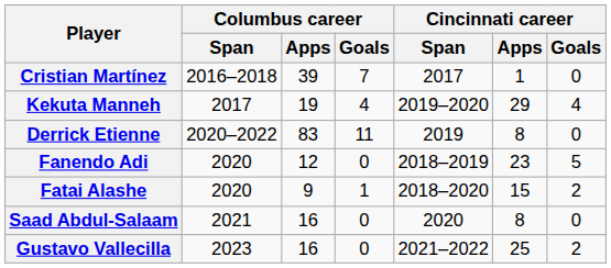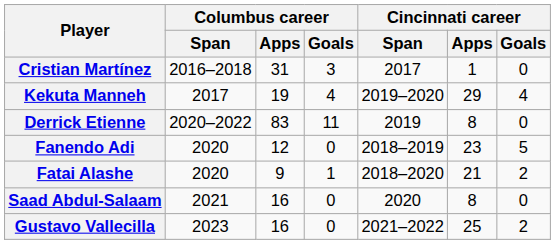Cristian Martínez | Columbus career / Apps: 39 -> 31
Cristian Martínez | Columbus career / Goals: 7 -> 3
Fatai Alashe | Cincinnati career / Apps: 15 -> 21
